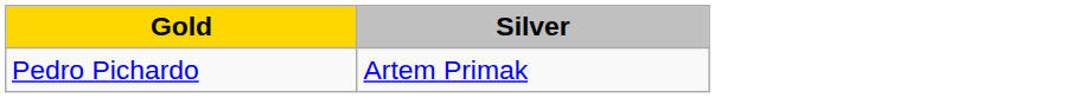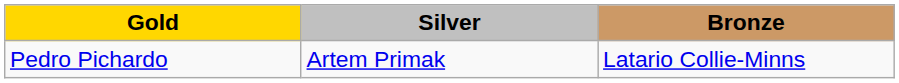+ column: Bronze | Latario Collie-Minns
